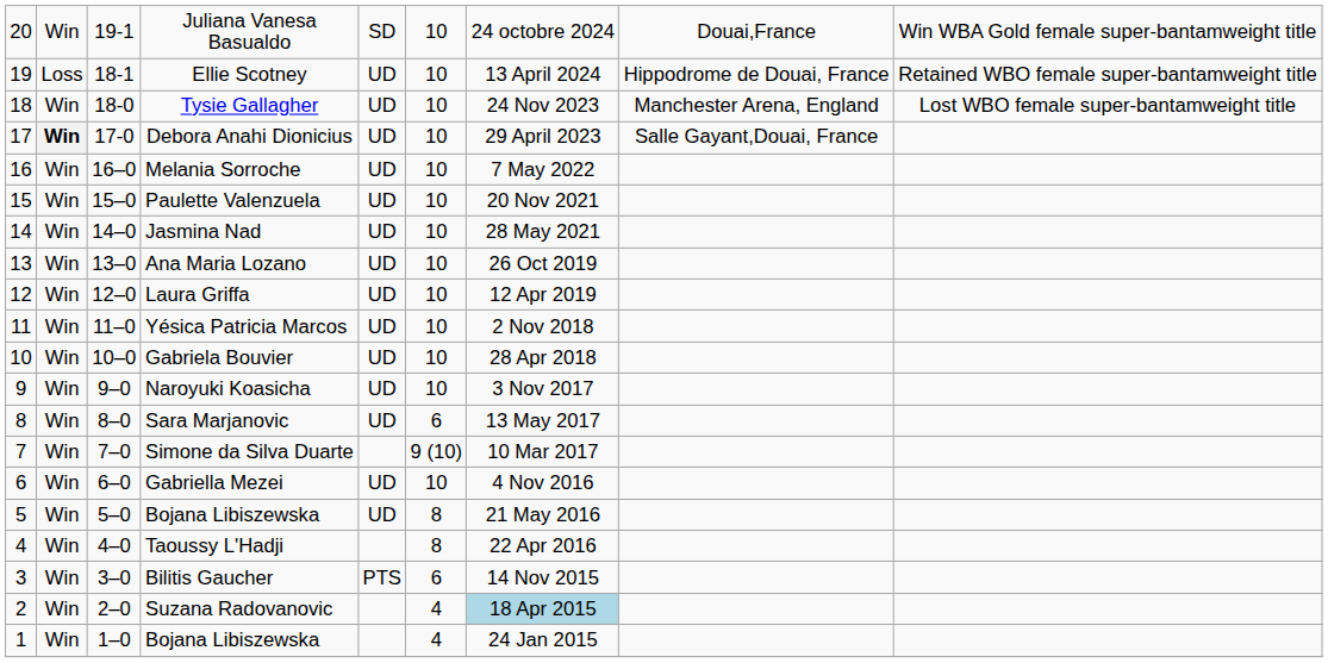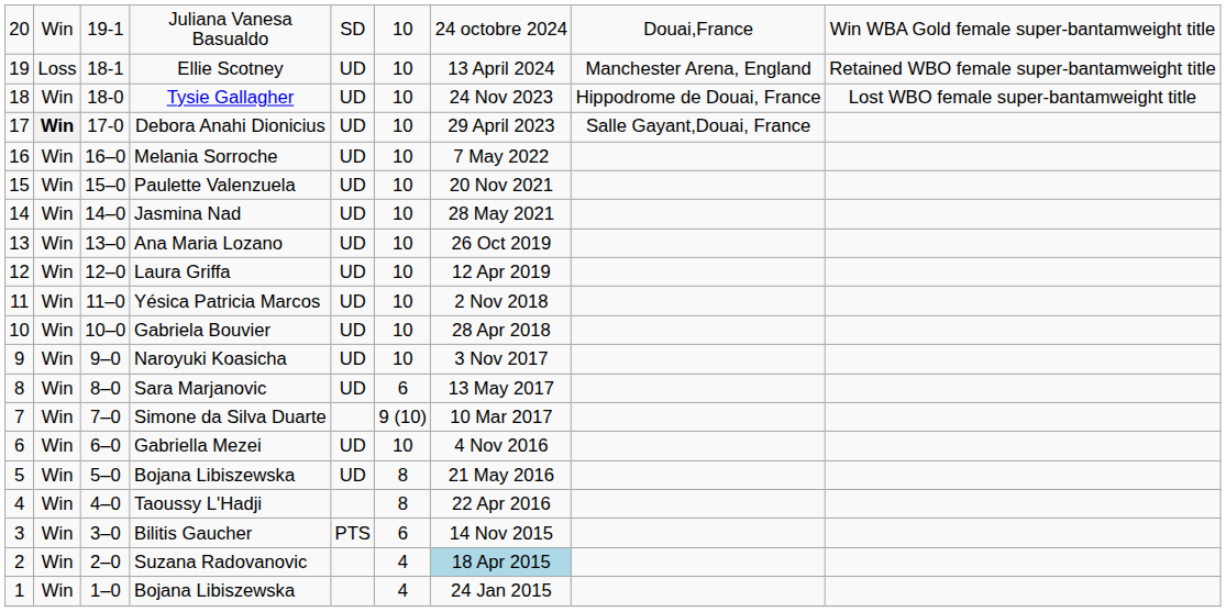Ellie Scotney | column 8: Hippodrome de Douai, France -> Manchester Arena, England
Tysie Gallagher | column 8: Manchester Arena, England -> Hippodrome de Douai, France
